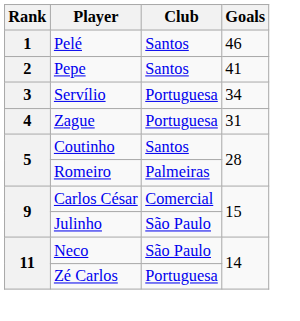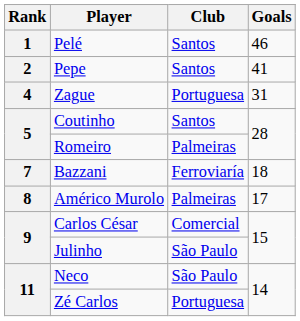- row: 3 | Servílio | Portuguesa | 34
+ row: 7 | Bazzani | Ferroviaría | 18
+ row: 8 | Américo Murolo | Palmeiras | 17
